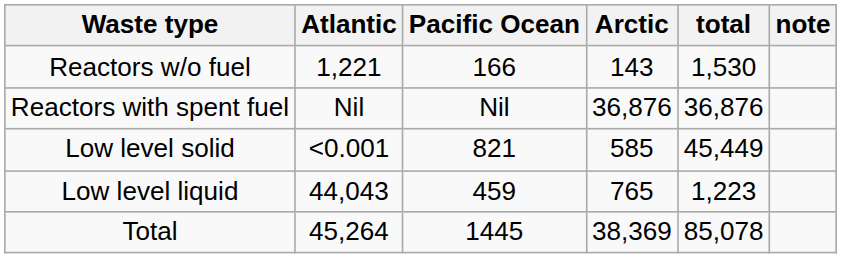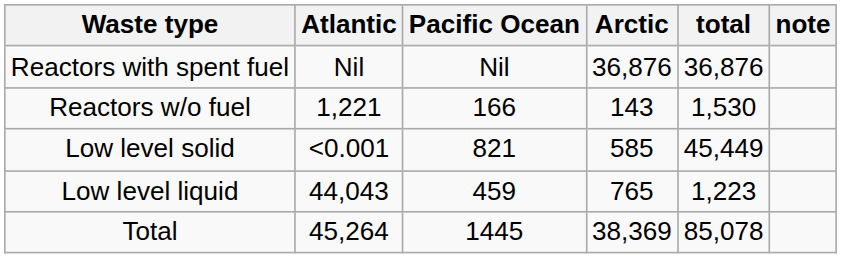rows swapped: Reactors with spent fuel <-> Reactors w/o fuel
